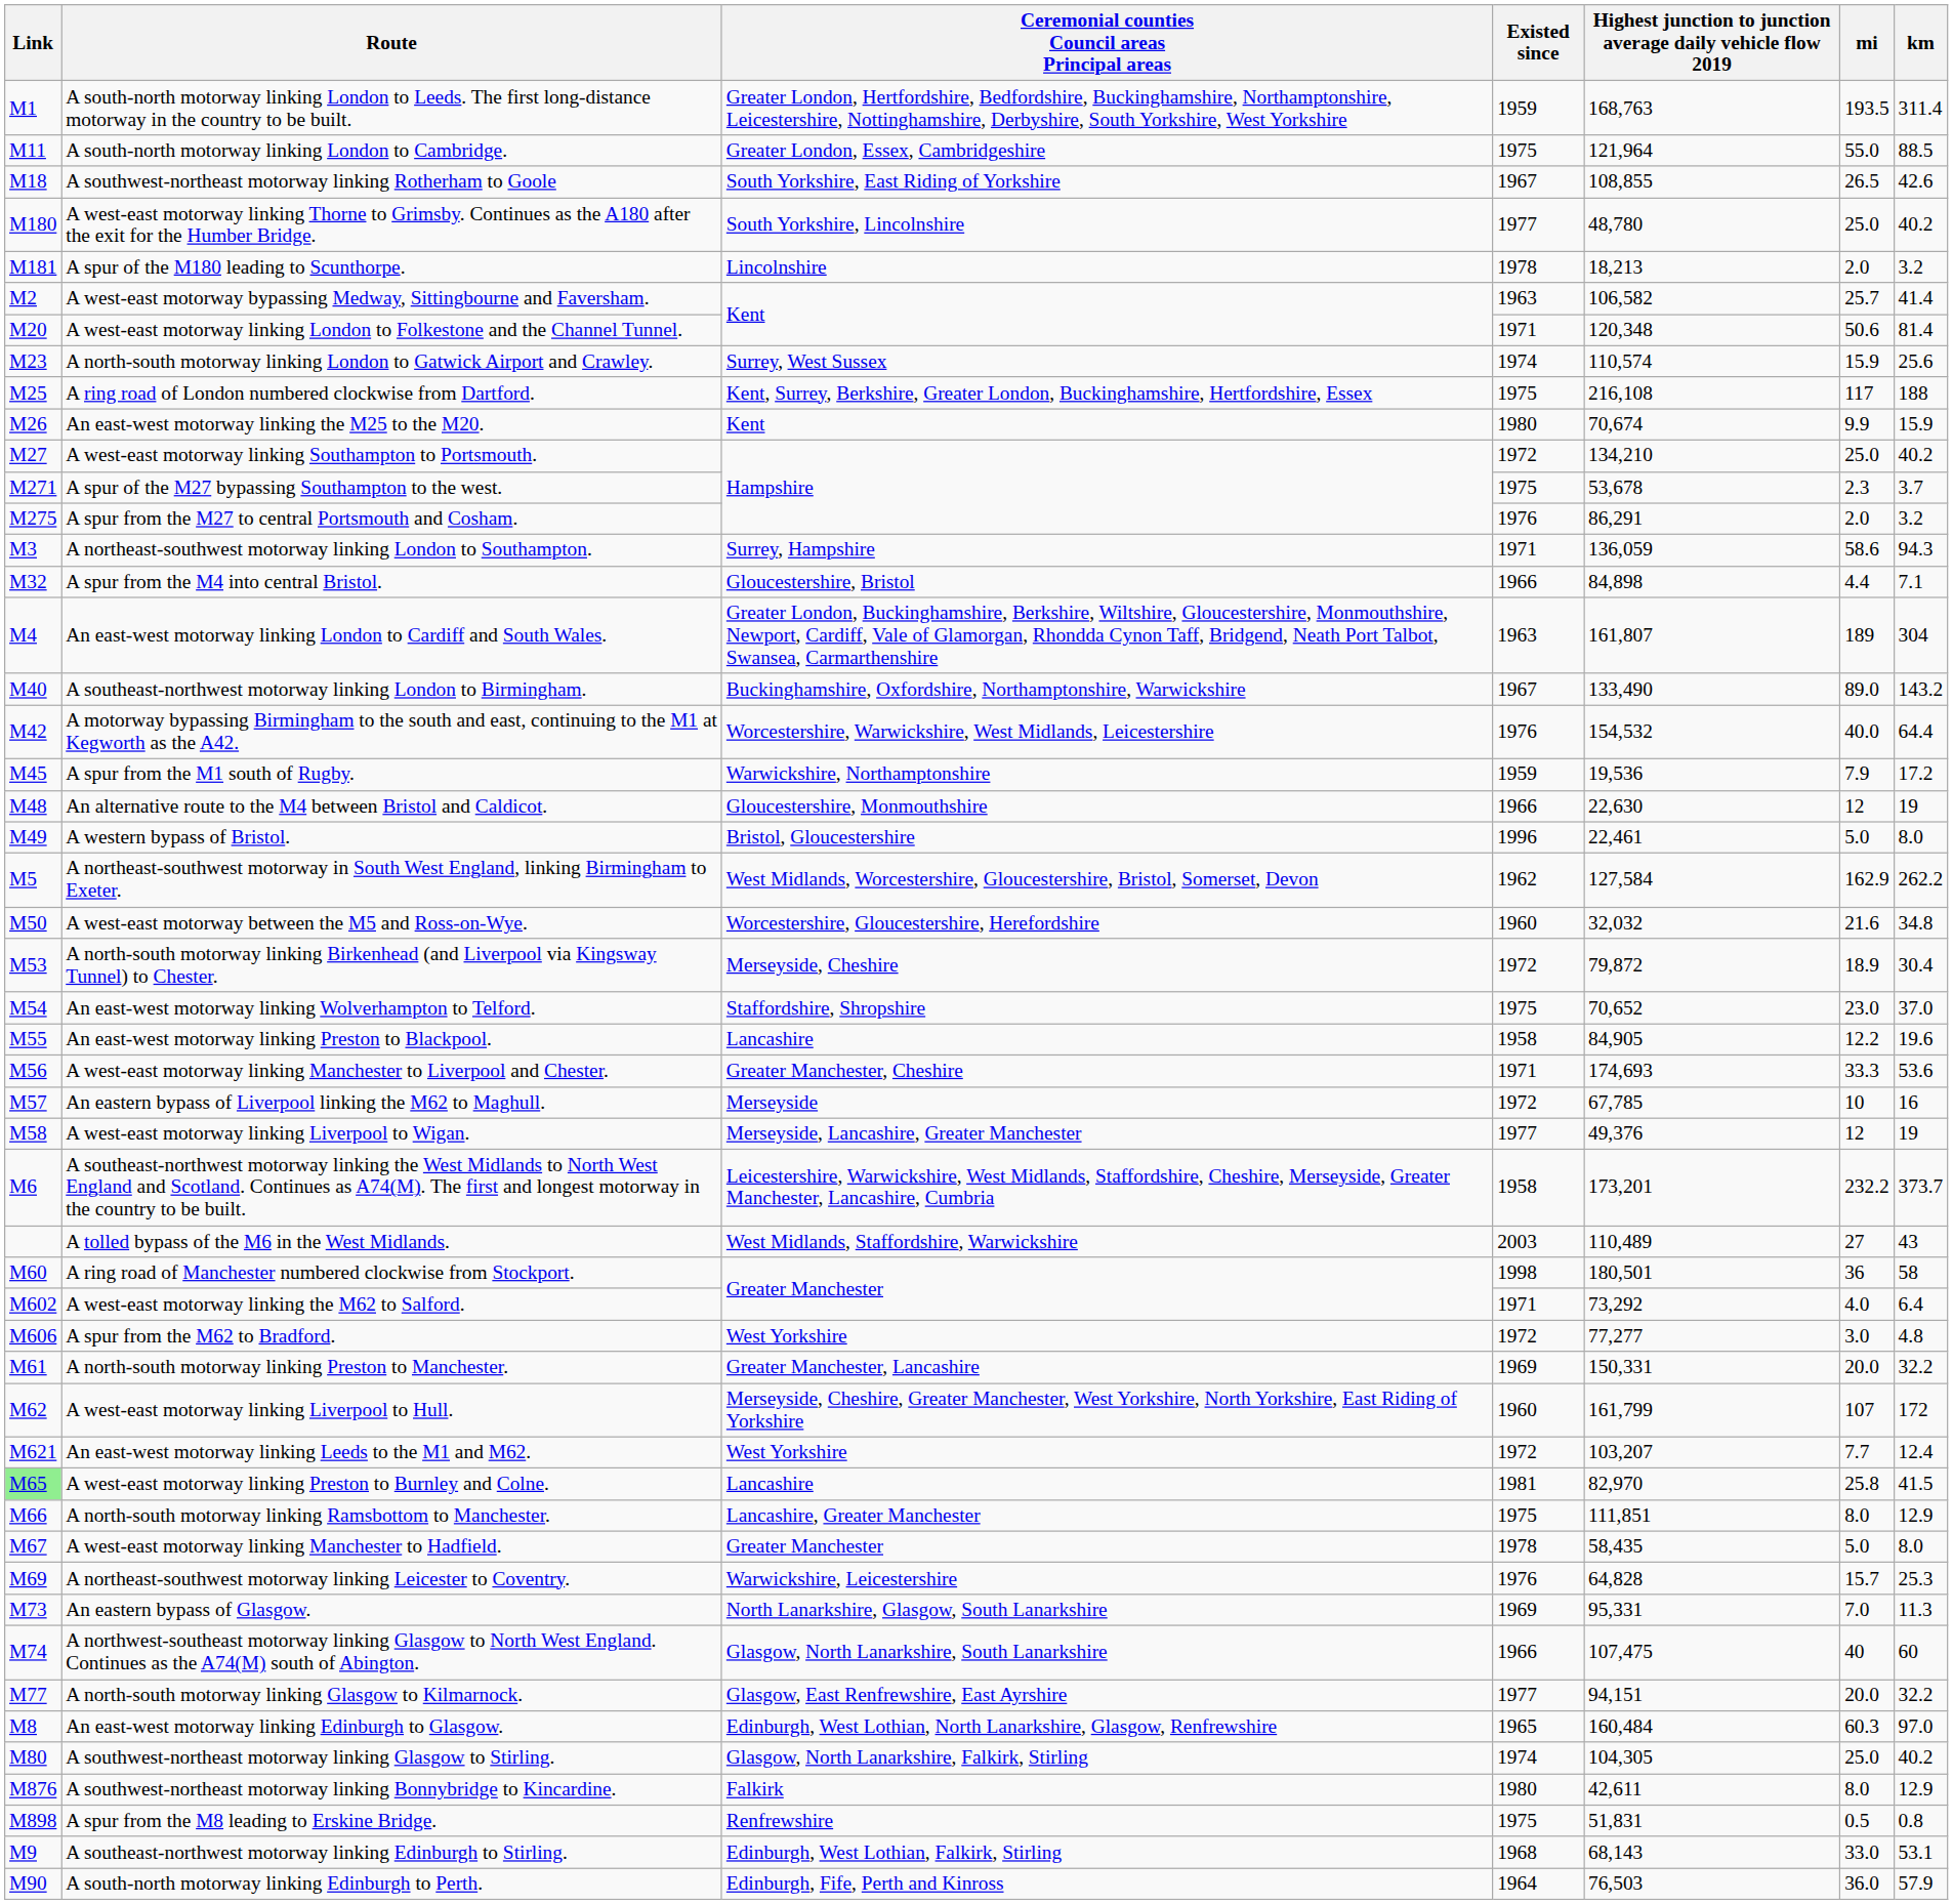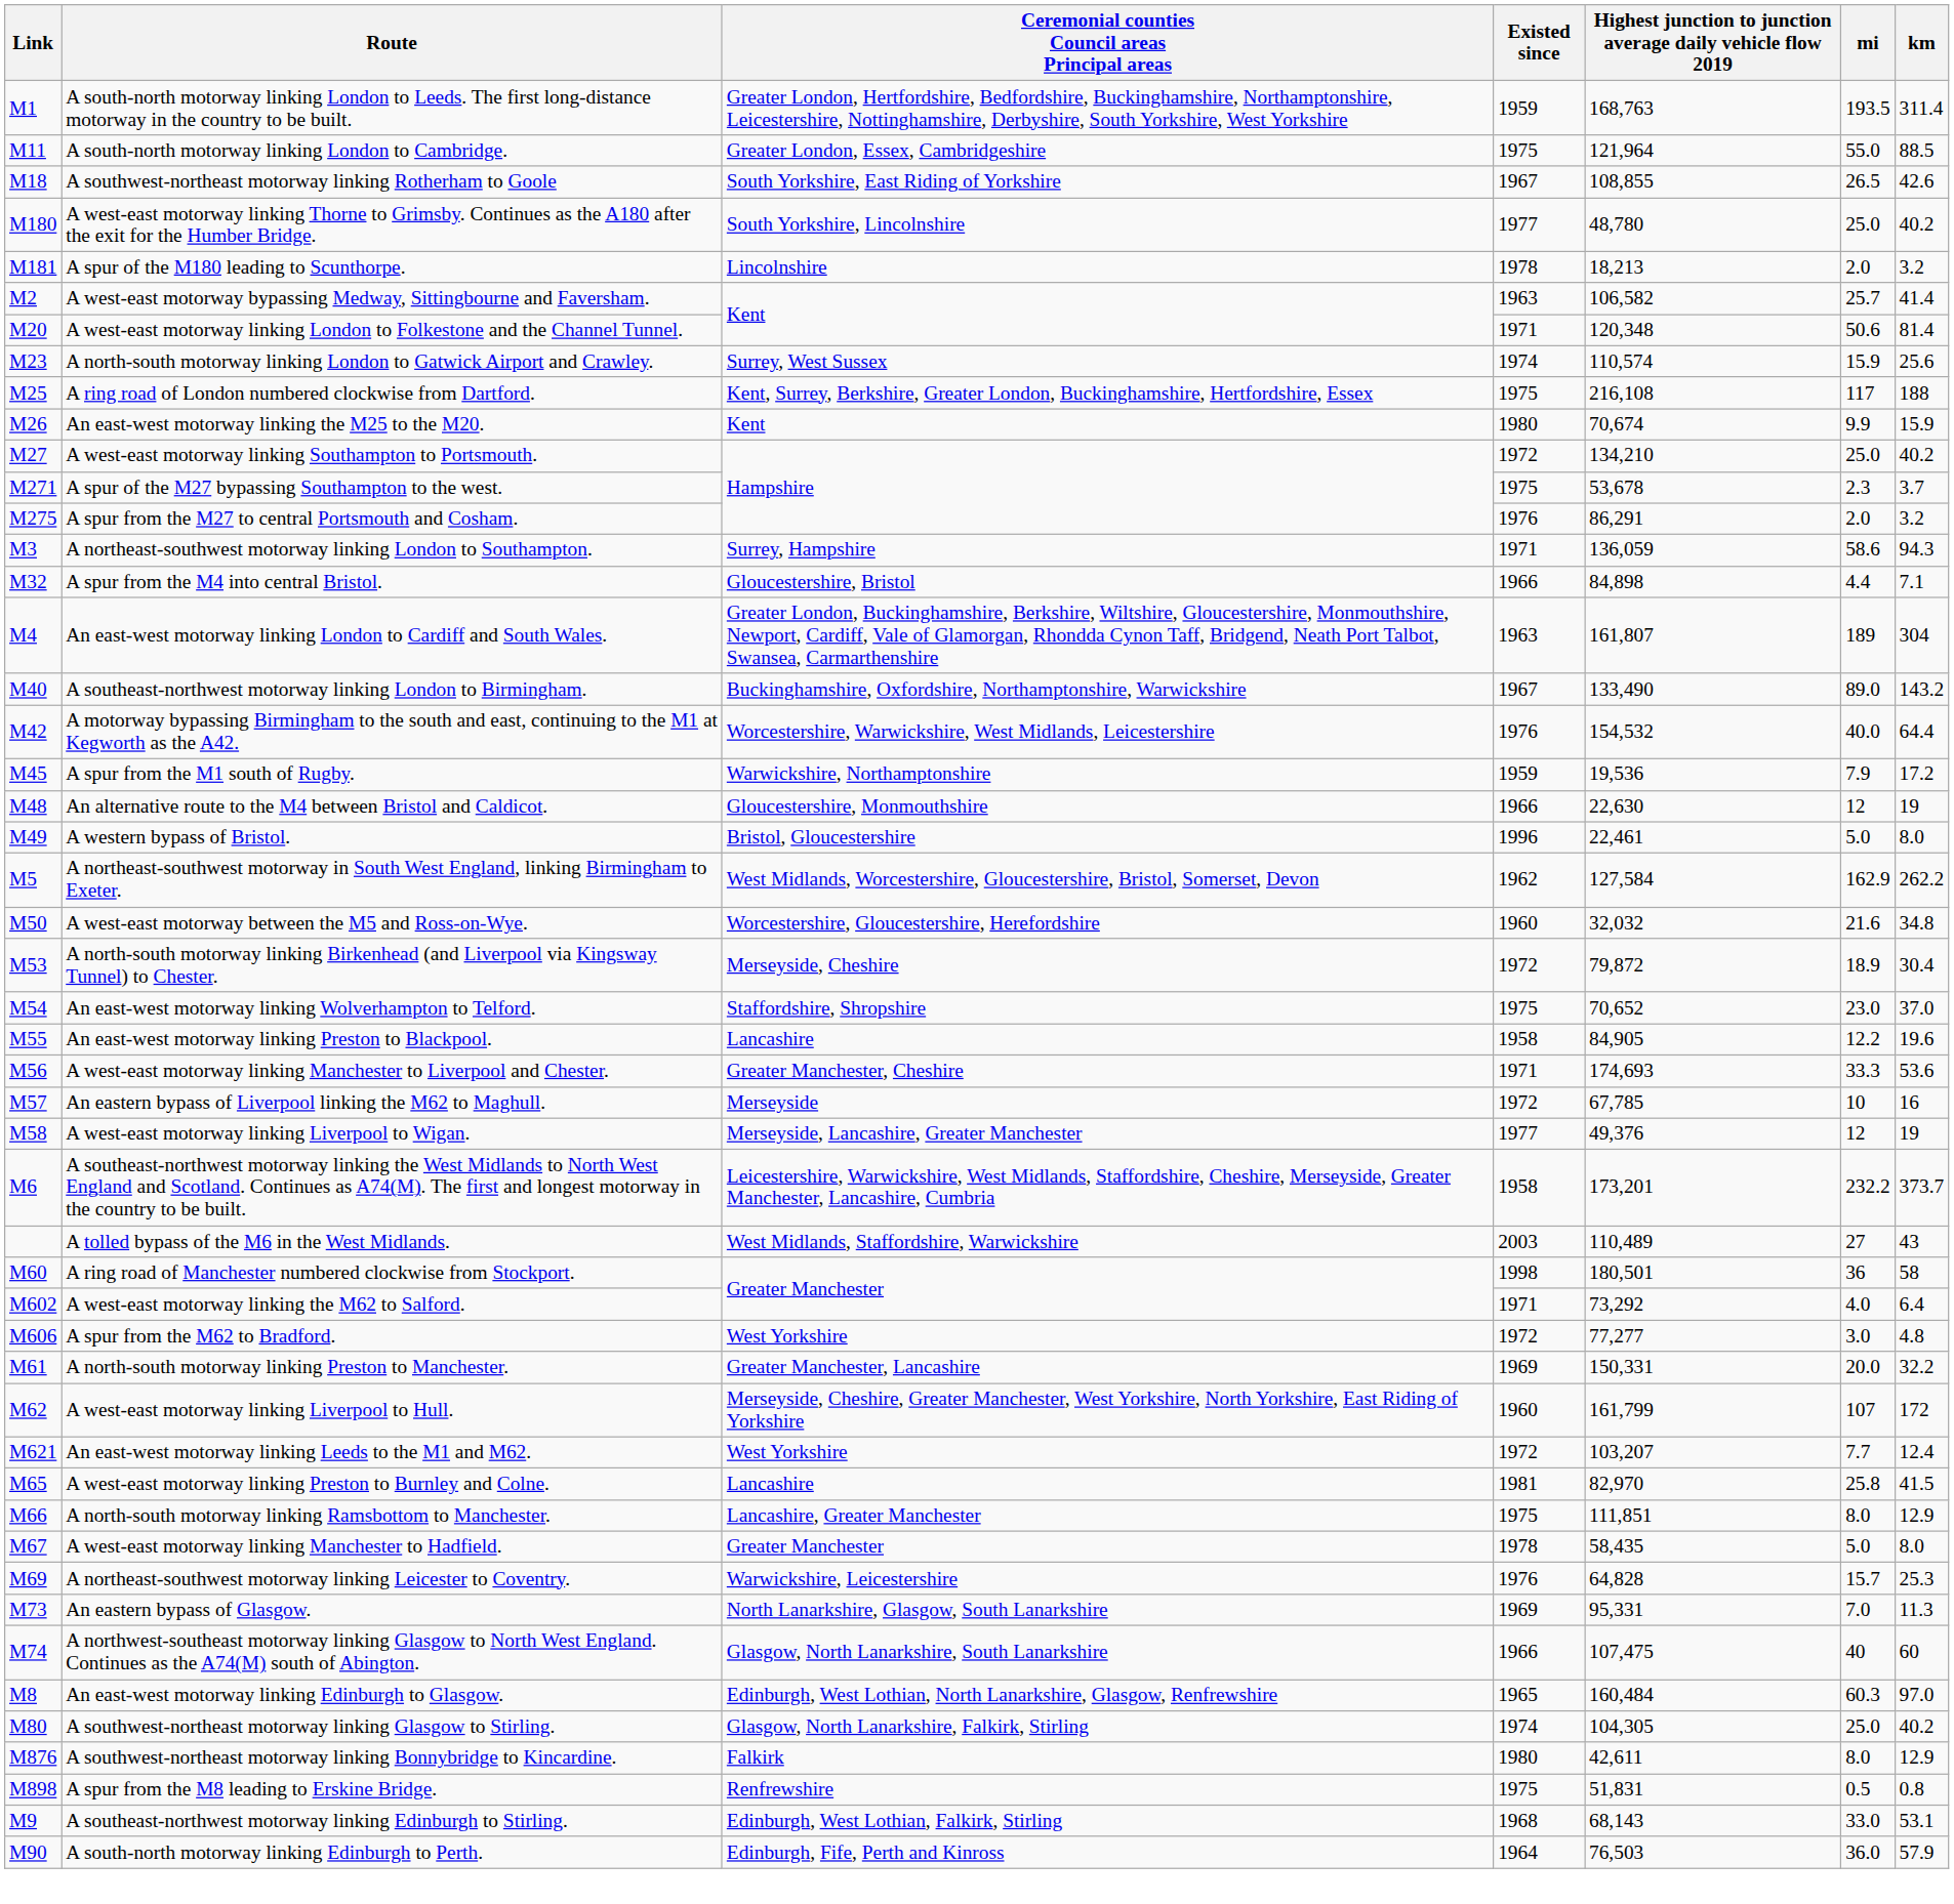A west-east motorway linking Preston to Burnley and Colne. | Link: lightgreen background -> no background
- row: M77 | A north-south motorway linking Glasgow to Kilmarnock. | Glasgow, East Renfrewshire, East Ayrshire | 1977 | 94,151 | 20.0 | 32.2
